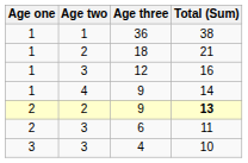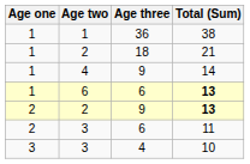- row: 1 | 3 | 12 | 16
+ row: 1 | 6 | 6 | 13
